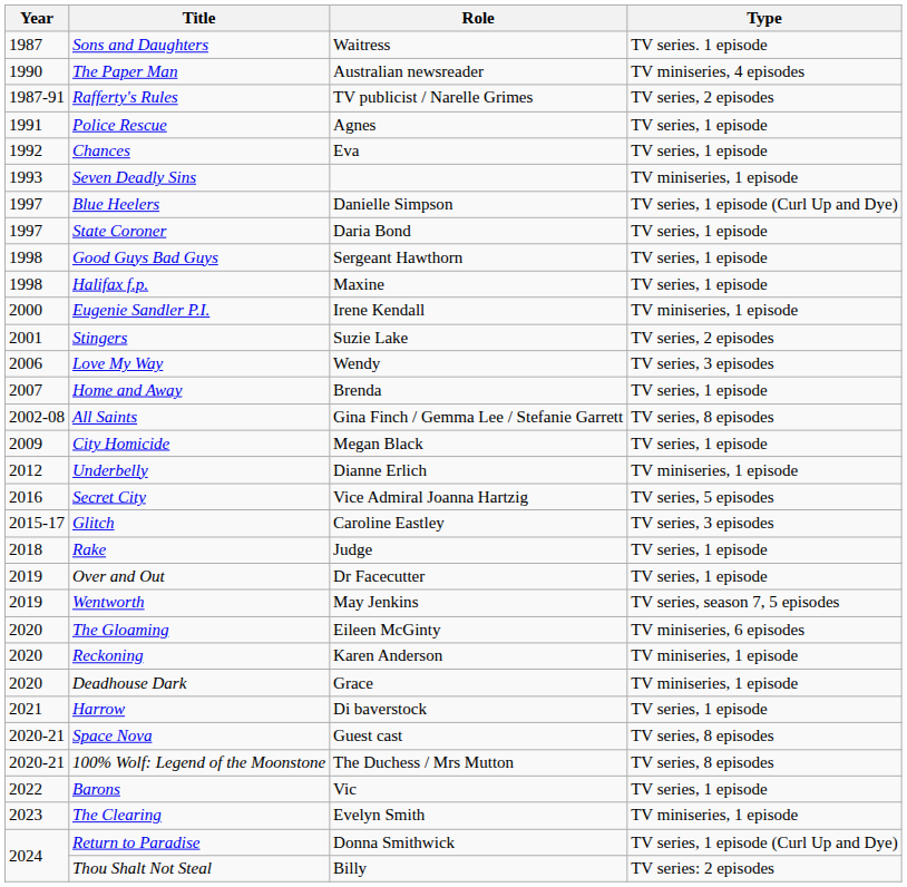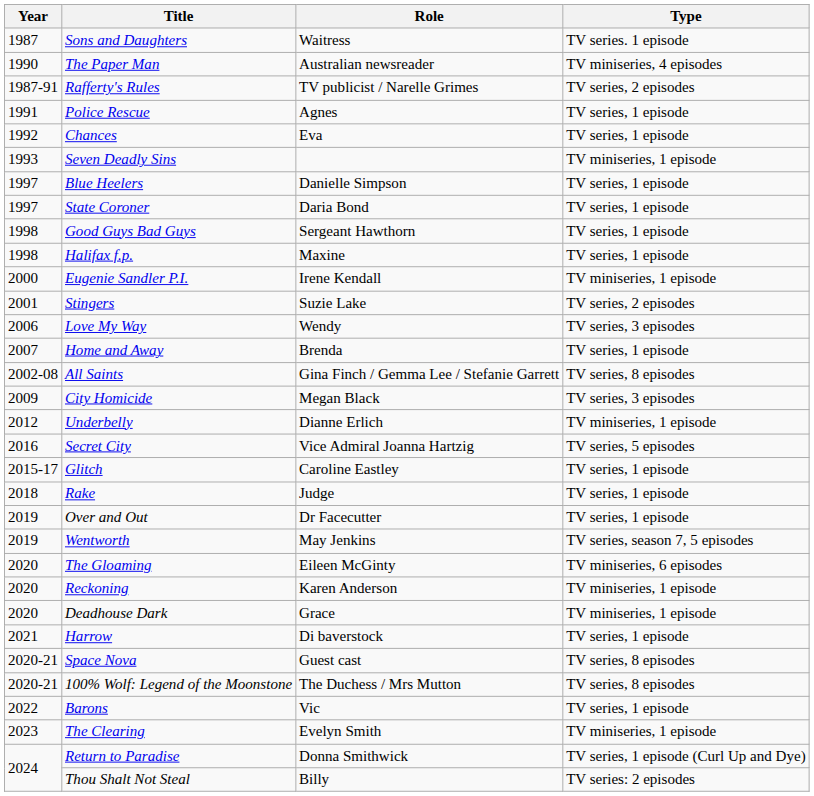Blue Heelers | Type: TV series, 1 episode (Curl Up and Dye) -> TV series, 1 episode
City Homicide | Type: TV series, 1 episode -> TV series, 3 episodes
Glitch | Type: TV series, 3 episodes -> TV series, 1 episode
